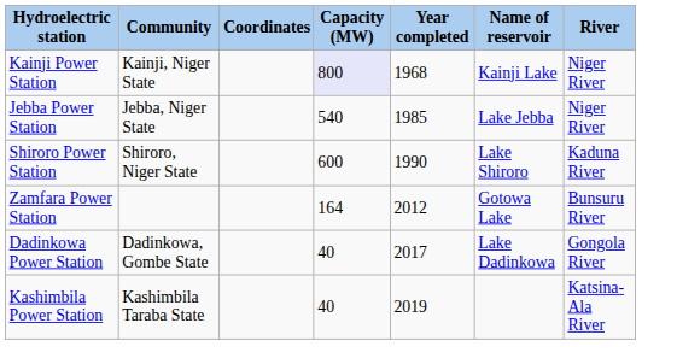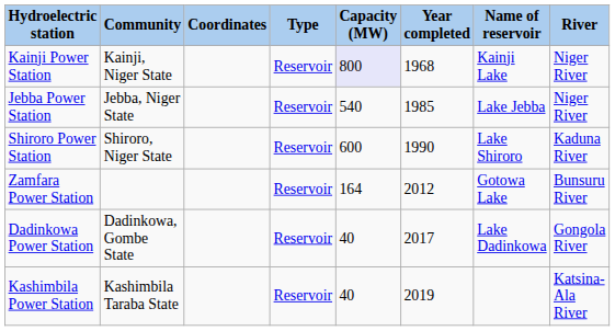+ column: Type | Reservoir | Reservoir | Reservoir | Reservoir | Reservoir | Reservoir
